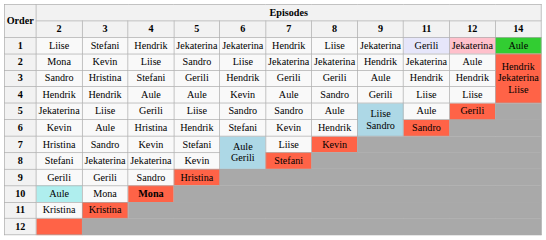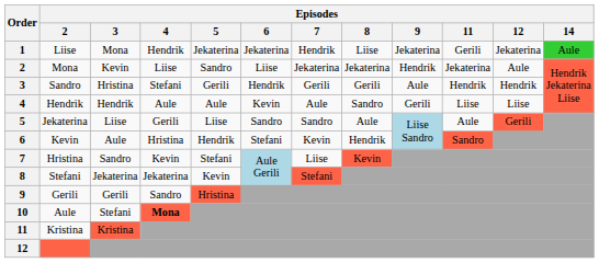1 | Episodes / 3: Stefani -> Mona
1 | Episodes / 11: lavender background -> no background
1 | Episodes / 12: pink background -> no background
10 | Episodes / 2: paleturquoise background -> no background
10 | Episodes / 3: Mona -> Stefani
